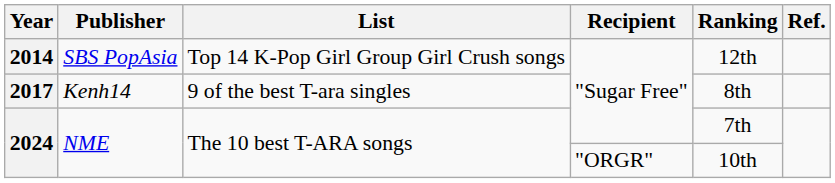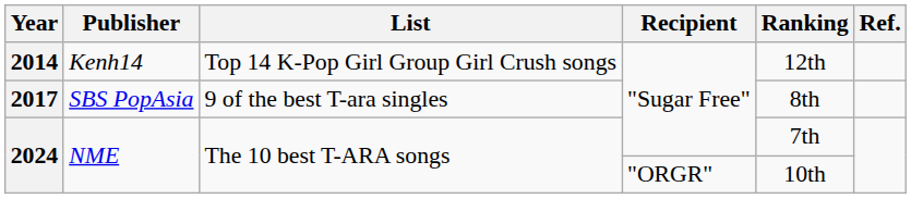2014 | Publisher: SBS PopAsia -> Kenh14
2017 | Publisher: Kenh14 -> SBS PopAsia
